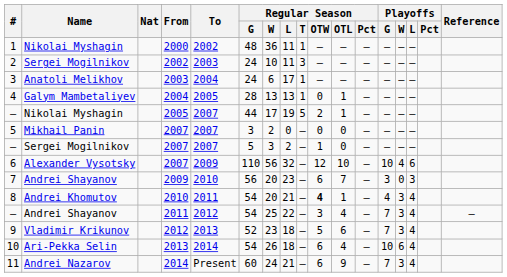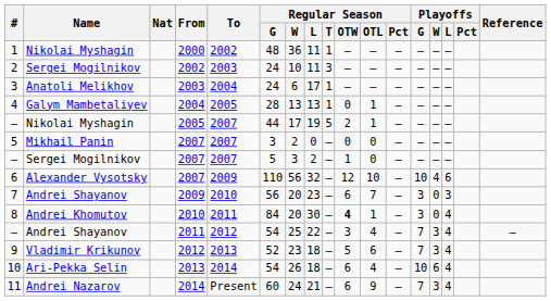8 | Regular Season / G: 54 -> 84
8 | Regular Season / L: 21 -> 30
8 | Playoffs / G: 4 -> 3
8 | Playoffs / W: 3 -> 0
